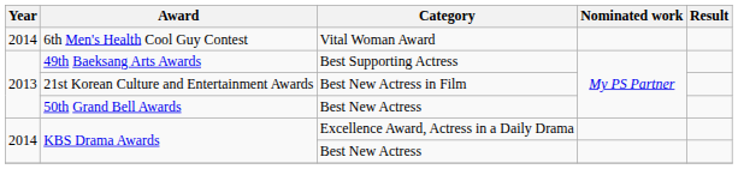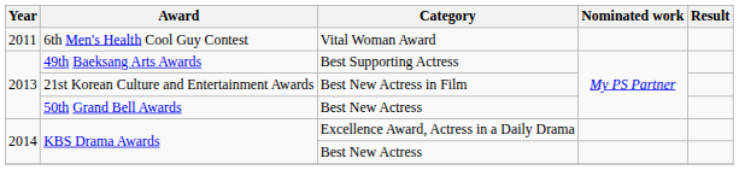6th Men's Health Cool Guy Contest | Year: 2014 -> 2011
